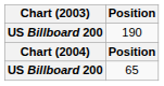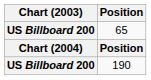rows swapped: 65 <-> 190
